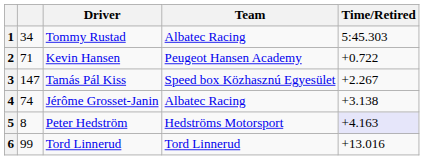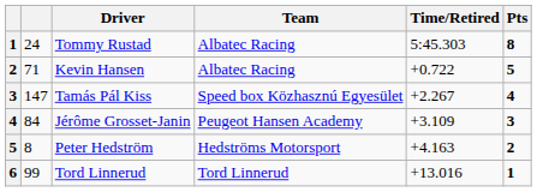+ column: Pts | 8 | 5 | 4 | 3 | 2 | 1
Tommy Rustad | column 2: 34 -> 24
Kevin Hansen | Team: Peugeot Hansen Academy -> Albatec Racing
Jérôme Grosset-Janin | column 2: 74 -> 84
Jérôme Grosset-Janin | Team: Albatec Racing -> Peugeot Hansen Academy
Jérôme Grosset-Janin | Time/Retired: +3.138 -> +3.109
Peter Hedström | Time/Retired: lavender background -> no background
